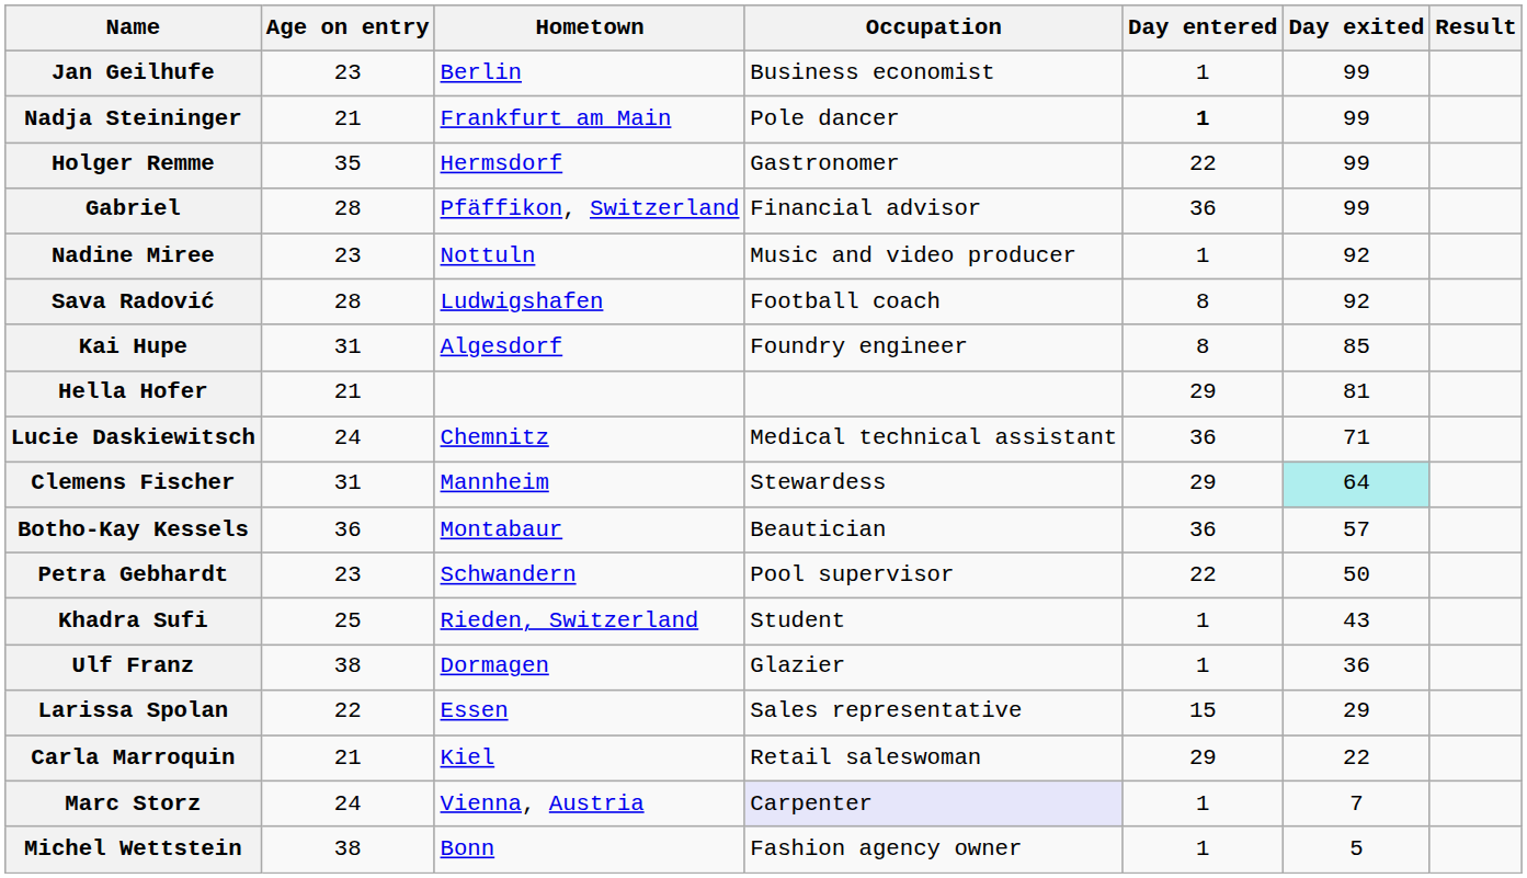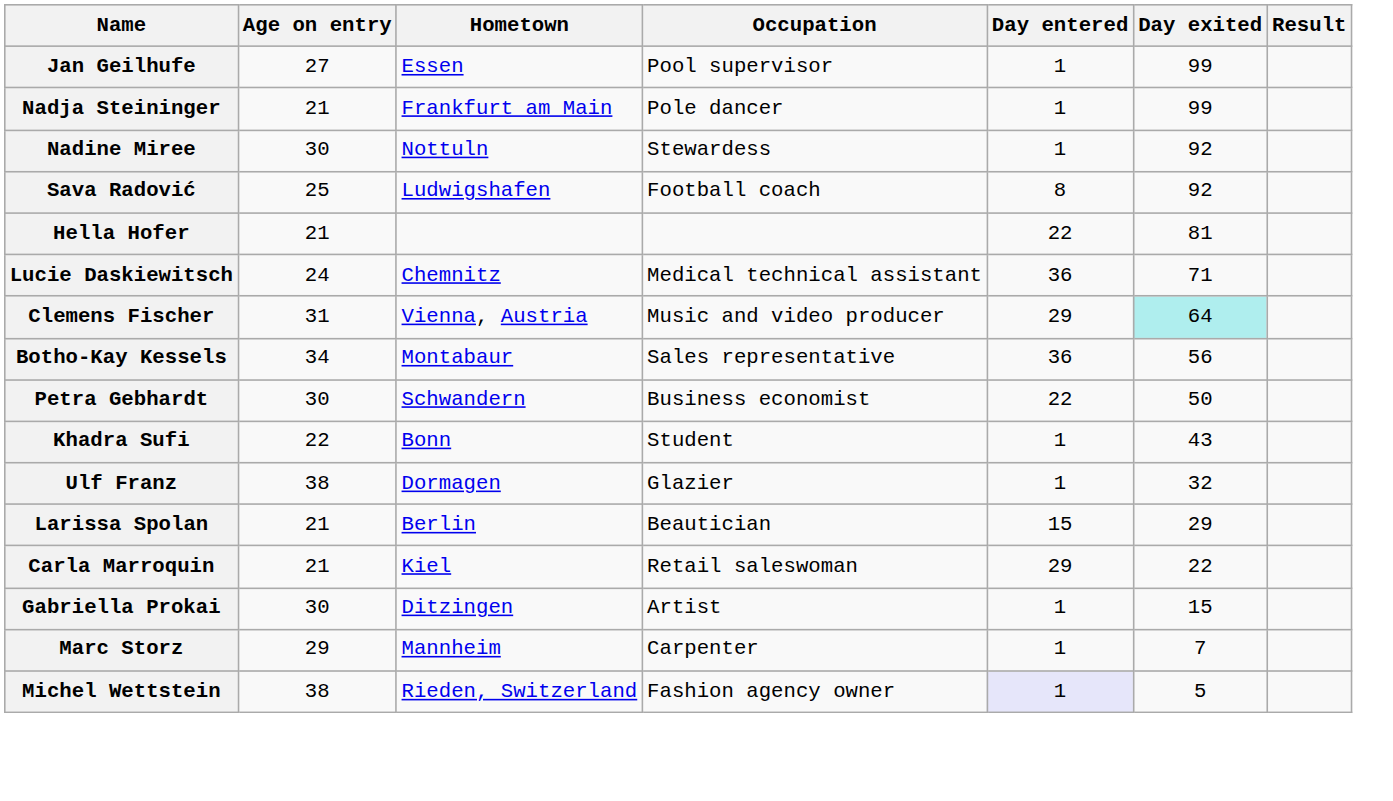Jan Geilhufe | Age on entry: 23 -> 27
Jan Geilhufe | Hometown: Berlin -> Essen
Jan Geilhufe | Occupation: Business economist -> Pool supervisor
Nadja Steininger | Day entered: bold -> normal
- row: Holger Remme | 35 | Hermsdorf | Gastronomer | 22 | 99
- row: Gabriel | 28 | Pfäffikon, Switzerland | Financial advisor | 36 | 99
Nadine Miree | Age on entry: 23 -> 30
Nadine Miree | Occupation: Music and video producer -> Stewardess
Sava Radović | Age on entry: 28 -> 25
- row: Kai Hupe | 31 | Algesdorf | Foundry engineer | 8 | 85
Hella Hofer | Day entered: 29 -> 22
Clemens Fischer | Hometown: Mannheim -> Vienna, Austria
Clemens Fischer | Occupation: Stewardess -> Music and video producer
Botho-Kay Kessels | Age on entry: 36 -> 34
Botho-Kay Kessels | Occupation: Beautician -> Sales representative
Botho-Kay Kessels | Day exited: 57 -> 56
Petra Gebhardt | Age on entry: 23 -> 30
Petra Gebhardt | Occupation: Pool supervisor -> Business economist
Khadra Sufi | Age on entry: 25 -> 22
Khadra Sufi | Hometown: Rieden, Switzerland -> Bonn
Ulf Franz | Day exited: 36 -> 32
Larissa Spolan | Age on entry: 22 -> 21
Larissa Spolan | Hometown: Essen -> Berlin
Larissa Spolan | Occupation: Sales representative -> Beautician
+ row: Gabriella Prokai | 30 | Ditzingen | Artist | 1 | 15
Marc Storz | Age on entry: 24 -> 29
Marc Storz | Hometown: Vienna, Austria -> Mannheim
Marc Storz | Occupation: lavender background -> no background
Michel Wettstein | Hometown: Bonn -> Rieden, Switzerland
Michel Wettstein | Day entered: no background -> lavender background
